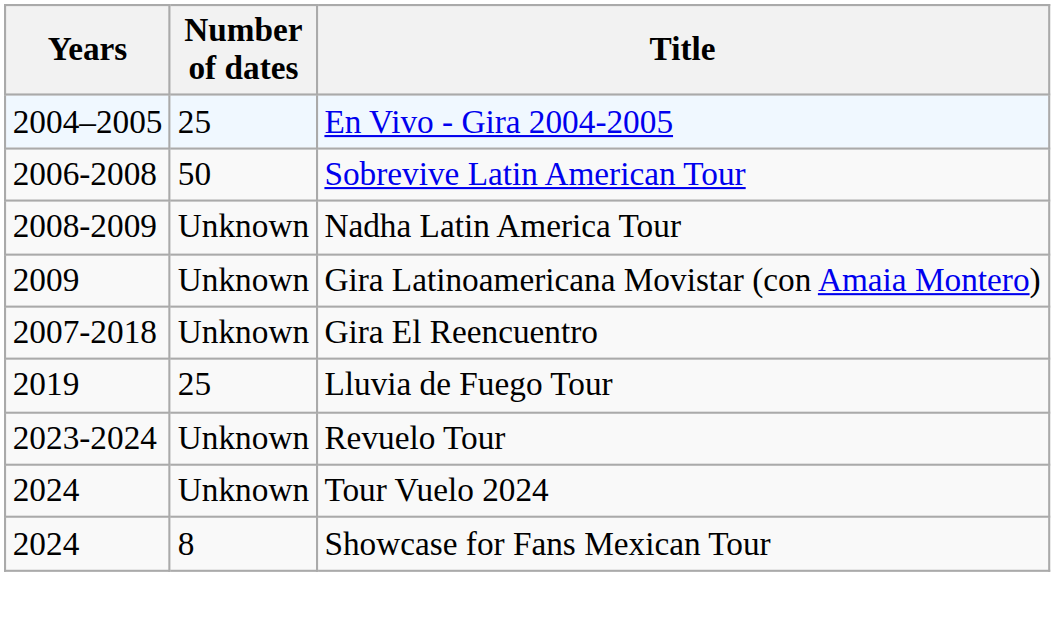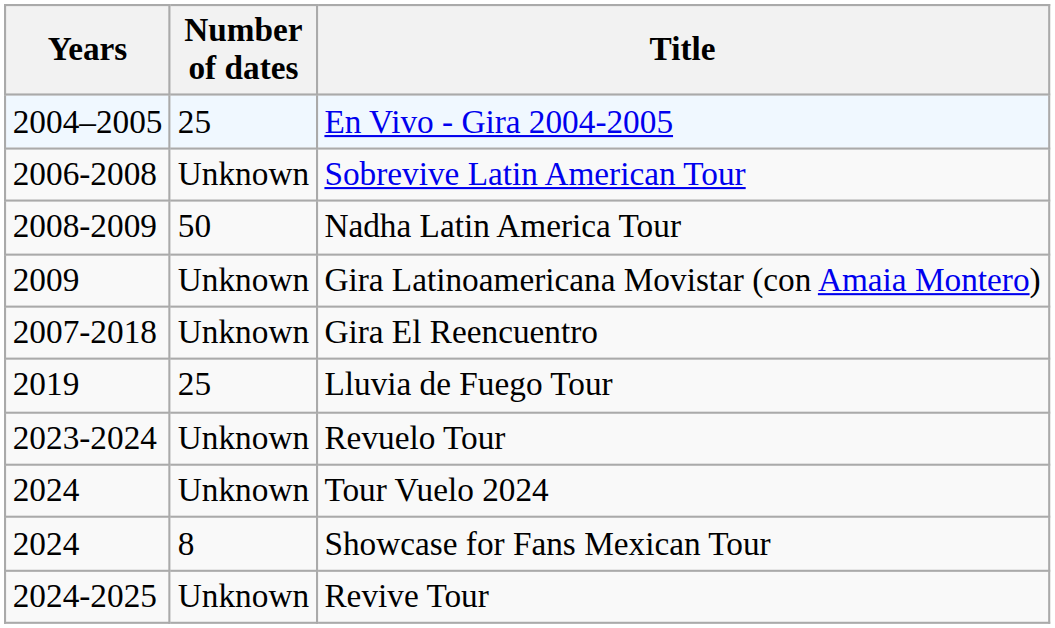Sobrevive Latin American Tour | Number of dates: 50 -> Unknown
Nadha Latin America Tour | Number of dates: Unknown -> 50
+ row: 2024-2025 | Unknown | Revive Tour
